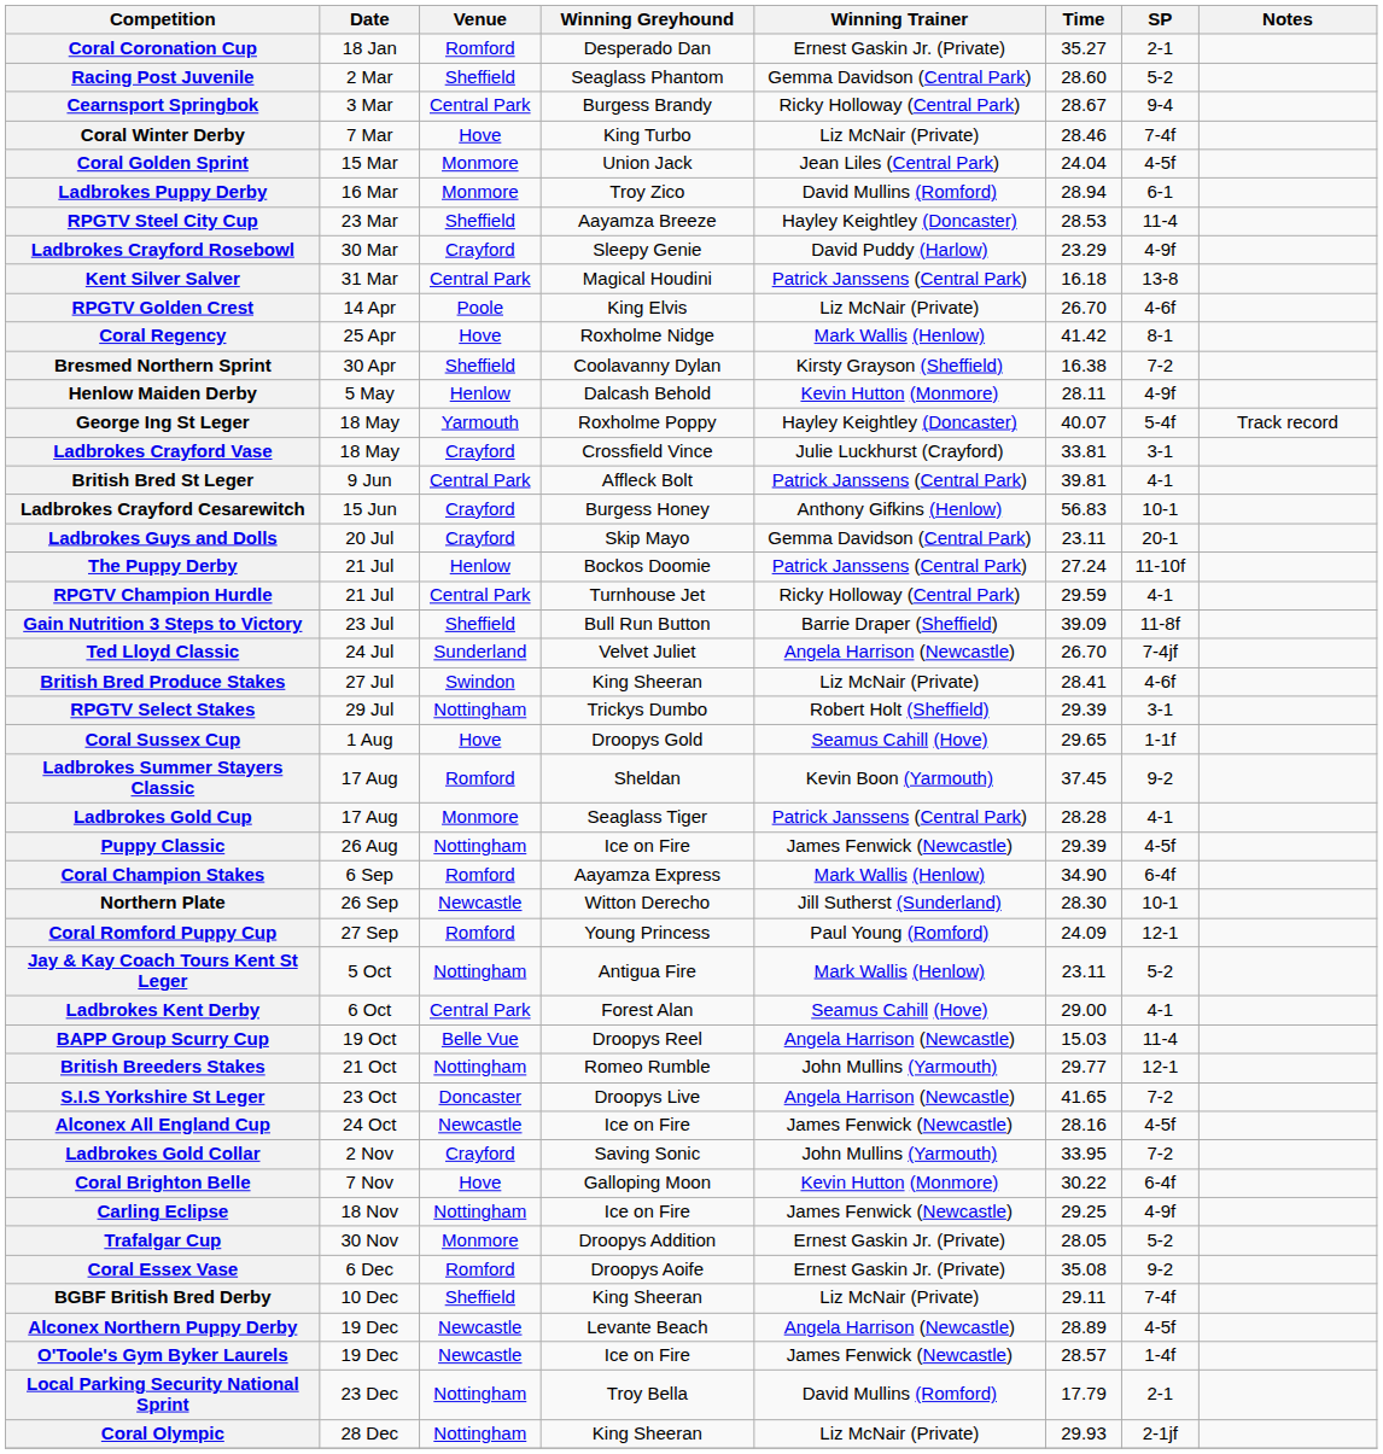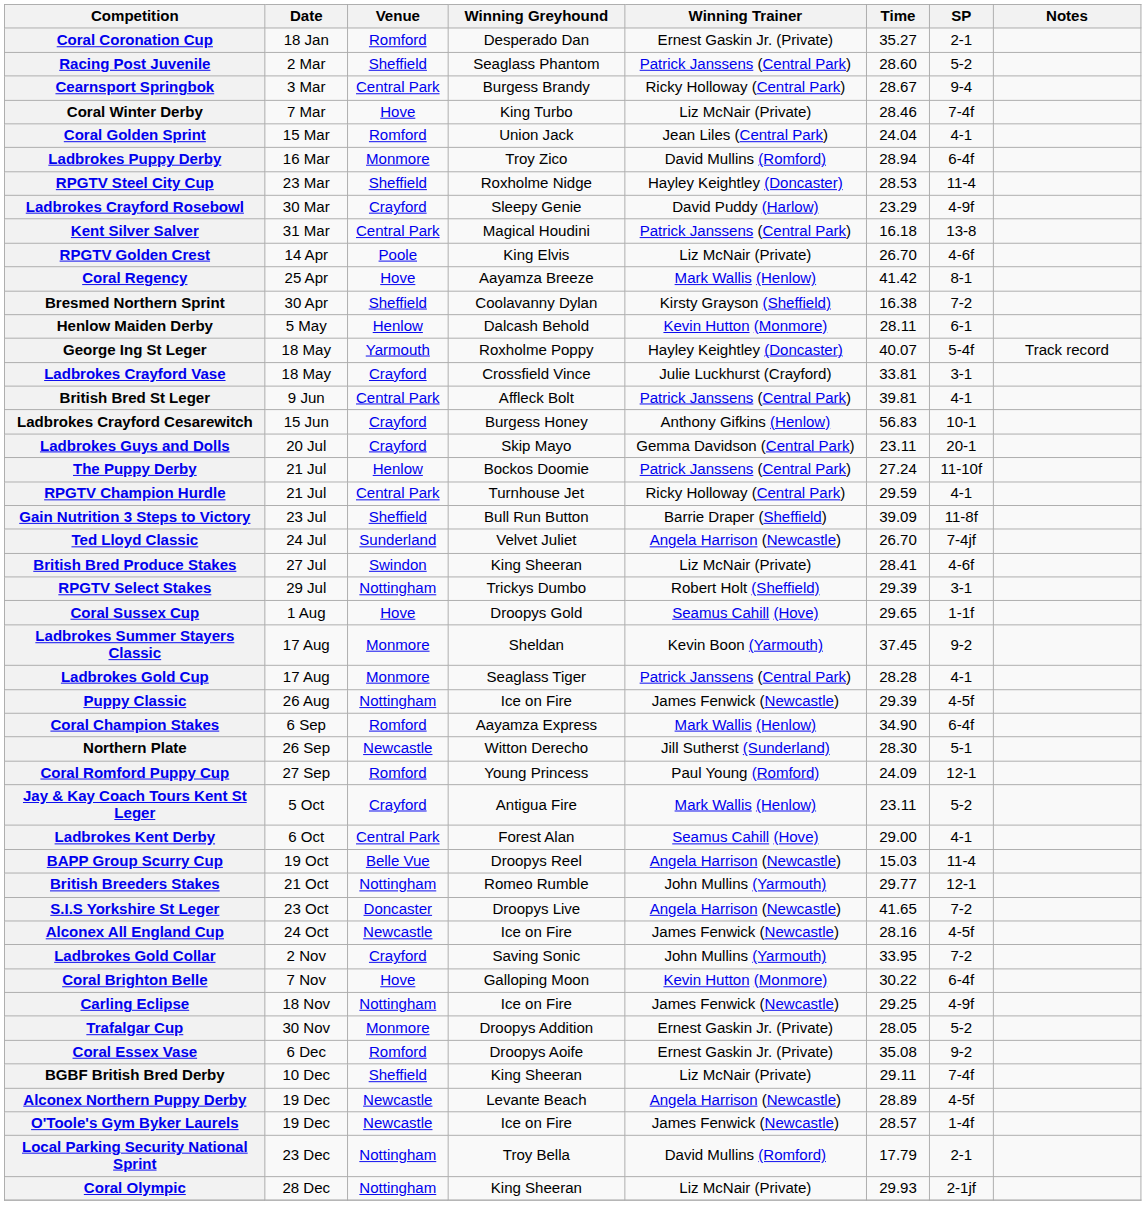Racing Post Juvenile | Winning Trainer: Gemma Davidson (Central Park) -> Patrick Janssens (Central Park)
Coral Golden Sprint | Venue: Monmore -> Romford
Coral Golden Sprint | SP: 4-5f -> 4-1
Ladbrokes Puppy Derby | SP: 6-1 -> 6-4f
RPGTV Steel City Cup | Winning Greyhound: Aayamza Breeze -> Roxholme Nidge
Coral Regency | Winning Greyhound: Roxholme Nidge -> Aayamza Breeze
Henlow Maiden Derby | SP: 4-9f -> 6-1
Ladbrokes Summer Stayers Classic | Venue: Romford -> Monmore
Northern Plate | SP: 10-1 -> 5-1
Jay & Kay Coach Tours Kent St Leger | Venue: Nottingham -> Crayford
